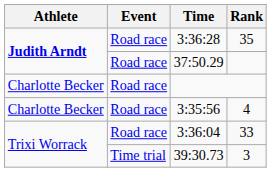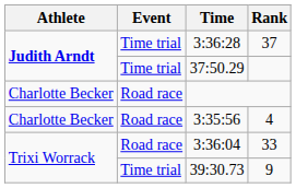3:36:28 | Event: Road race -> Time trial
3:36:28 | Rank: 35 -> 37
37:50.29 | Event: Road race -> Time trial
39:30.73 | Rank: 3 -> 9
